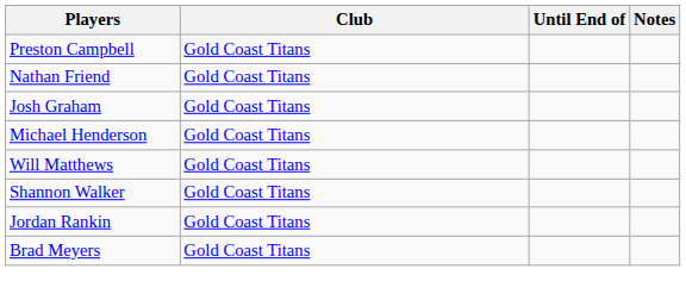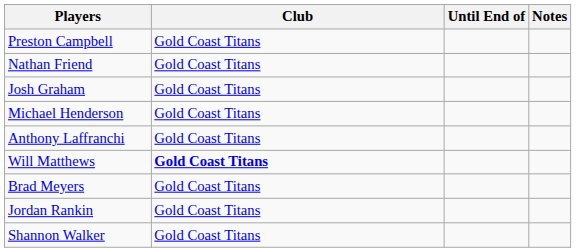+ row: Anthony Laffranchi | Gold Coast Titans
Will Matthews | Club: normal -> bold
rows swapped: Brad Meyers <-> Shannon Walker
